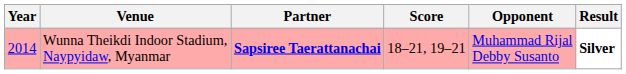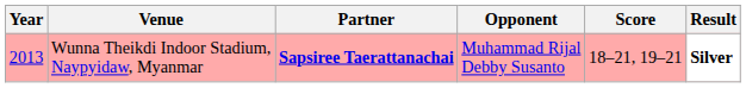columns swapped: Opponent <-> Score
Wunna Theikdi Indoor Stadium, Naypyidaw, Myanmar | Year: 2014 -> 2013
